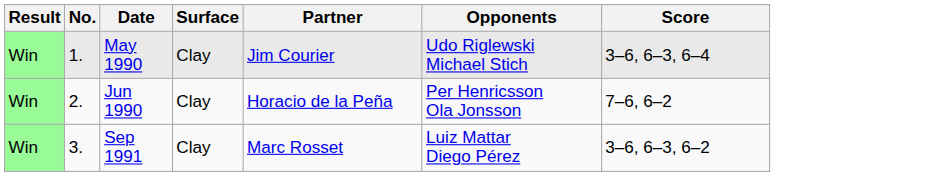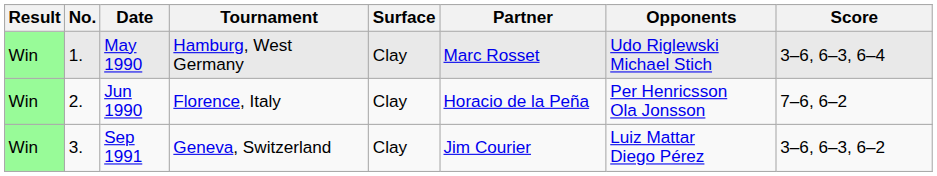+ column: Tournament | Hamburg, West Germany | Florence, Italy | Geneva, Switzerland
May 1990 | Partner: Jim Courier -> Marc Rosset
Sep 1991 | Partner: Marc Rosset -> Jim Courier
